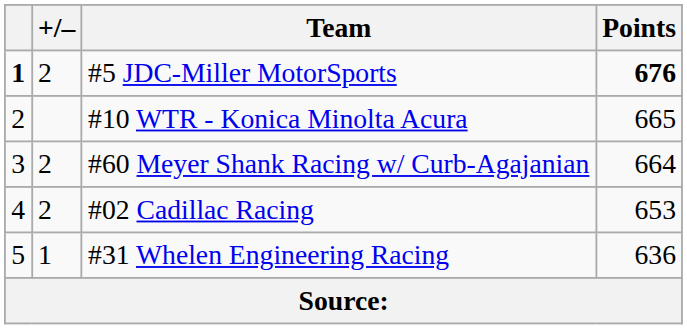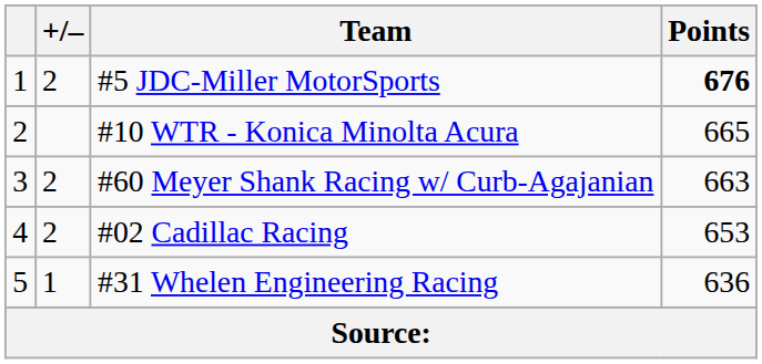#5 JDC-Miller MotorSports | column 1: bold -> normal
#60 Meyer Shank Racing w/ Curb-Agajanian | Points: 664 -> 663
